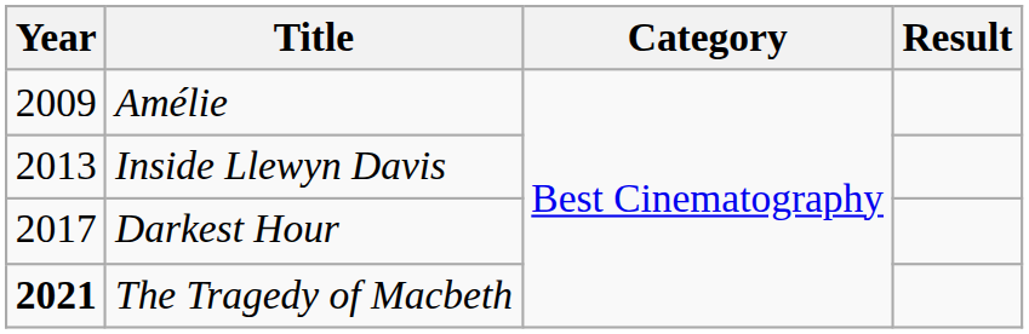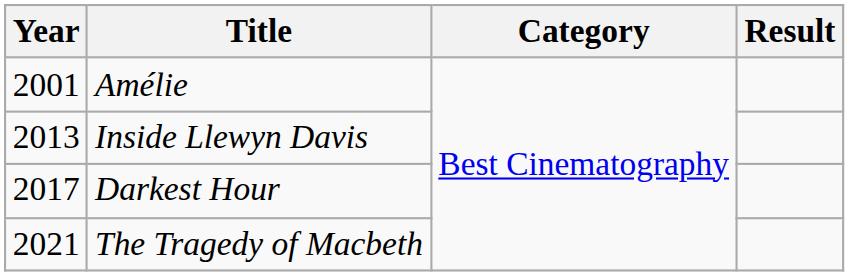Amélie | Year: 2009 -> 2001
The Tragedy of Macbeth | Year: bold -> normal
